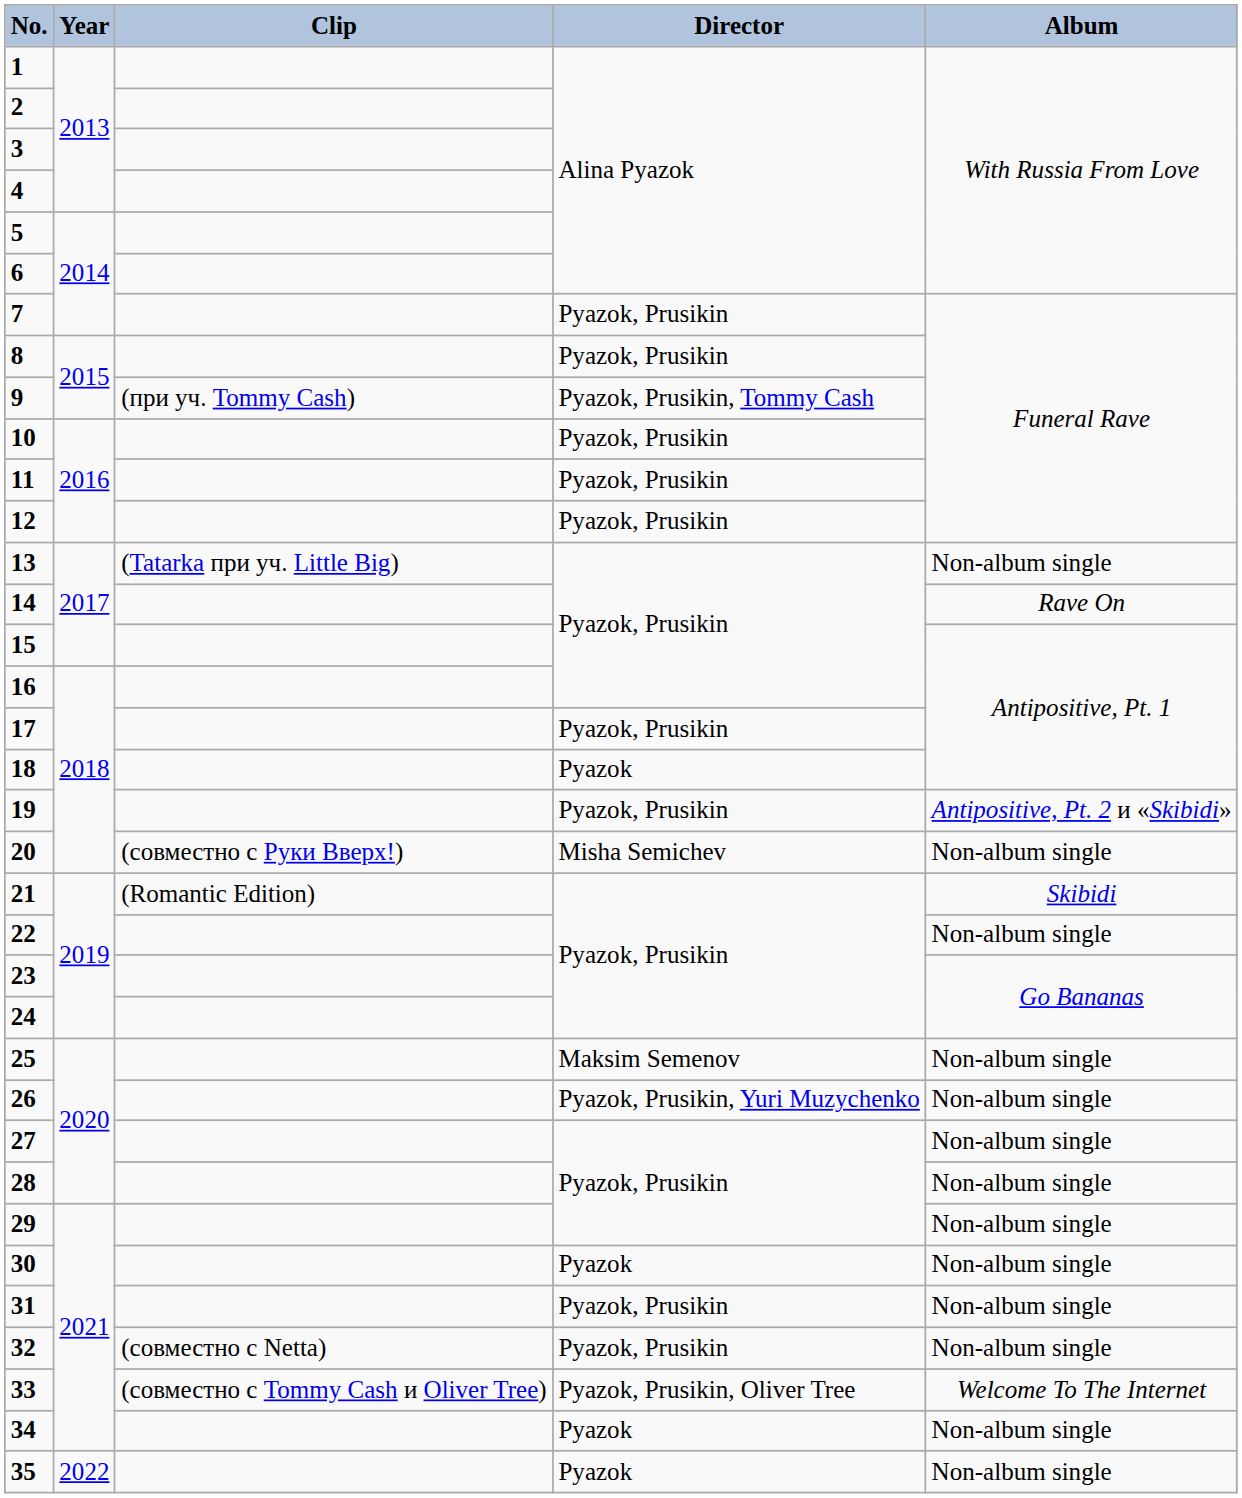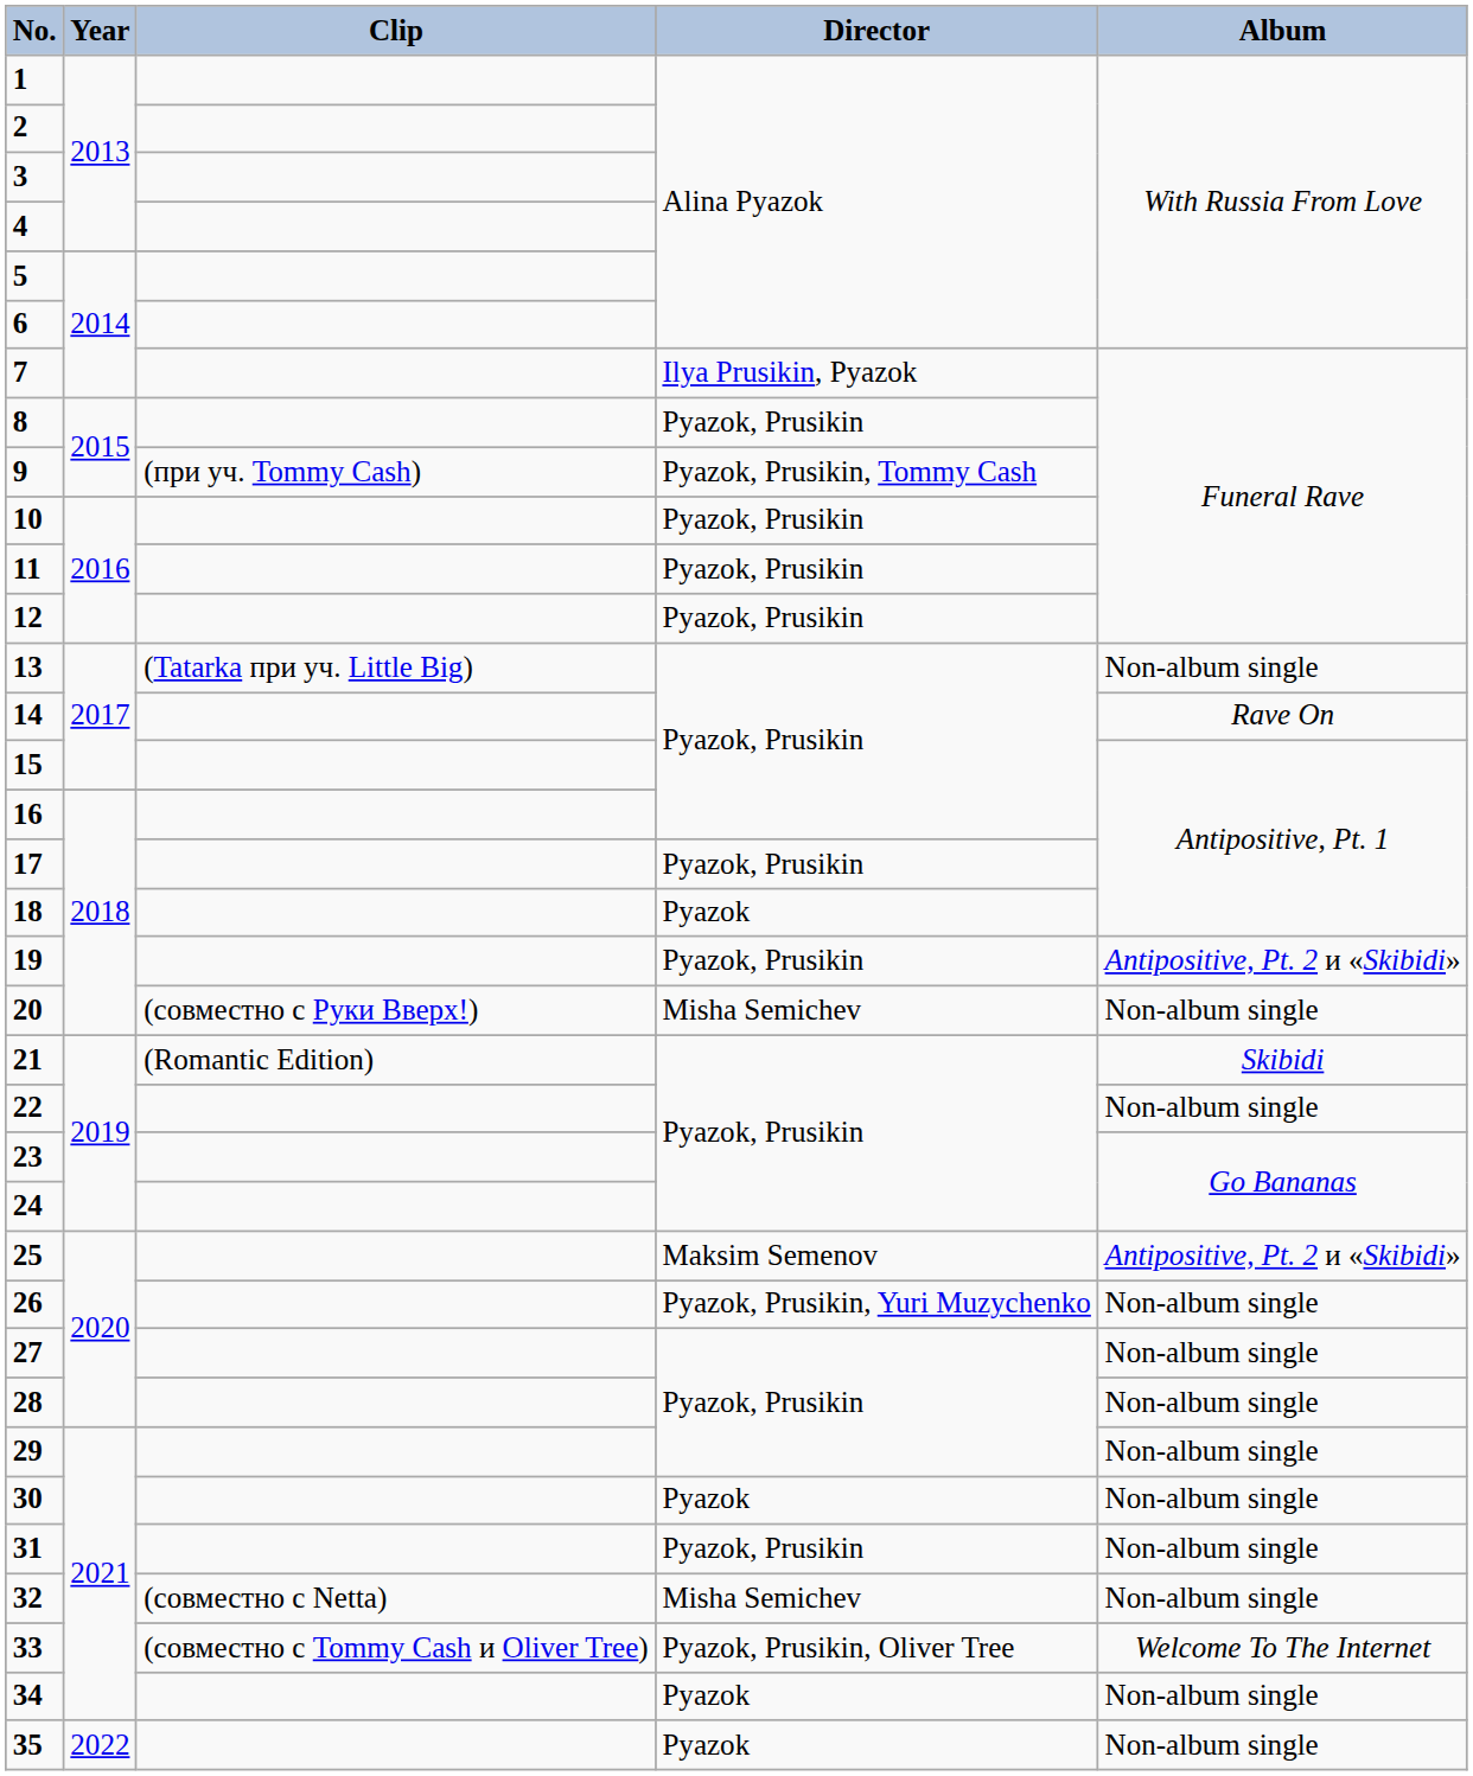7 | Director: Pyazok, Prusikin -> Ilya Prusikin, Pyazok
25 | Album: Non-album single -> Antipositive, Pt. 2 и «Skibidi»
32 | Director: Pyazok, Prusikin -> Misha Semichev
